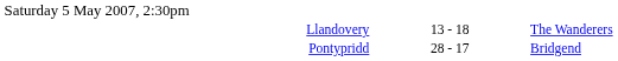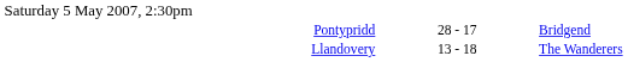rows swapped: Llandovery <-> Pontypridd
